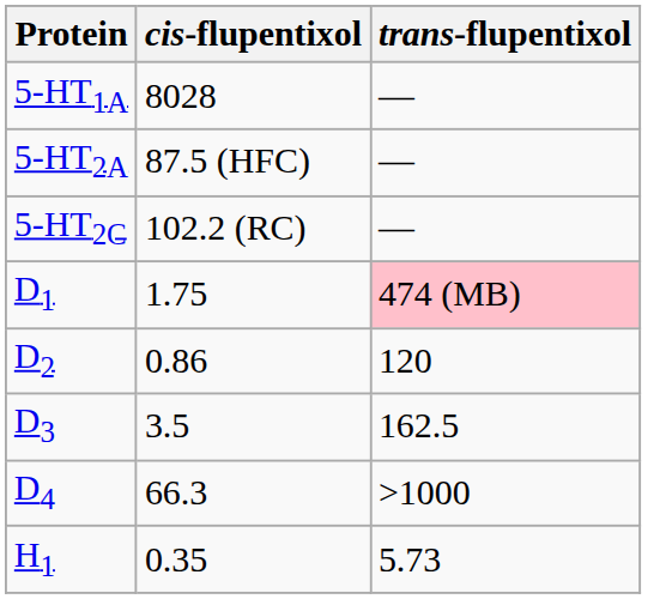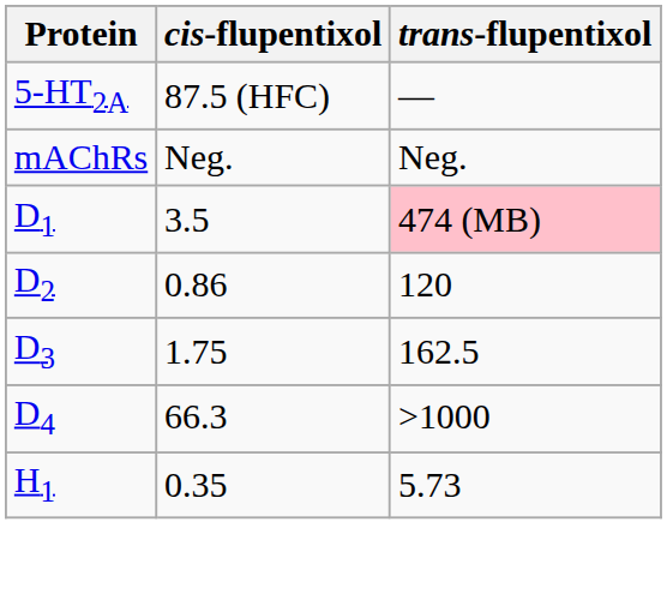- row: 5-HT1A | 8028 | —
- row: 5-HT2C | 102.2 (RC) | —
+ row: mAChRs | Neg. | Neg.
D1 | cis-flupentixol: 1.75 -> 3.5
D3 | cis-flupentixol: 3.5 -> 1.75
